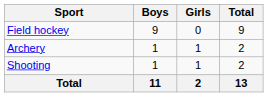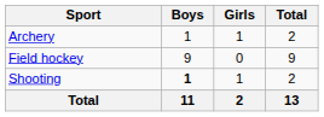rows swapped: Archery <-> Field hockey
Shooting | Boys: normal -> bold
